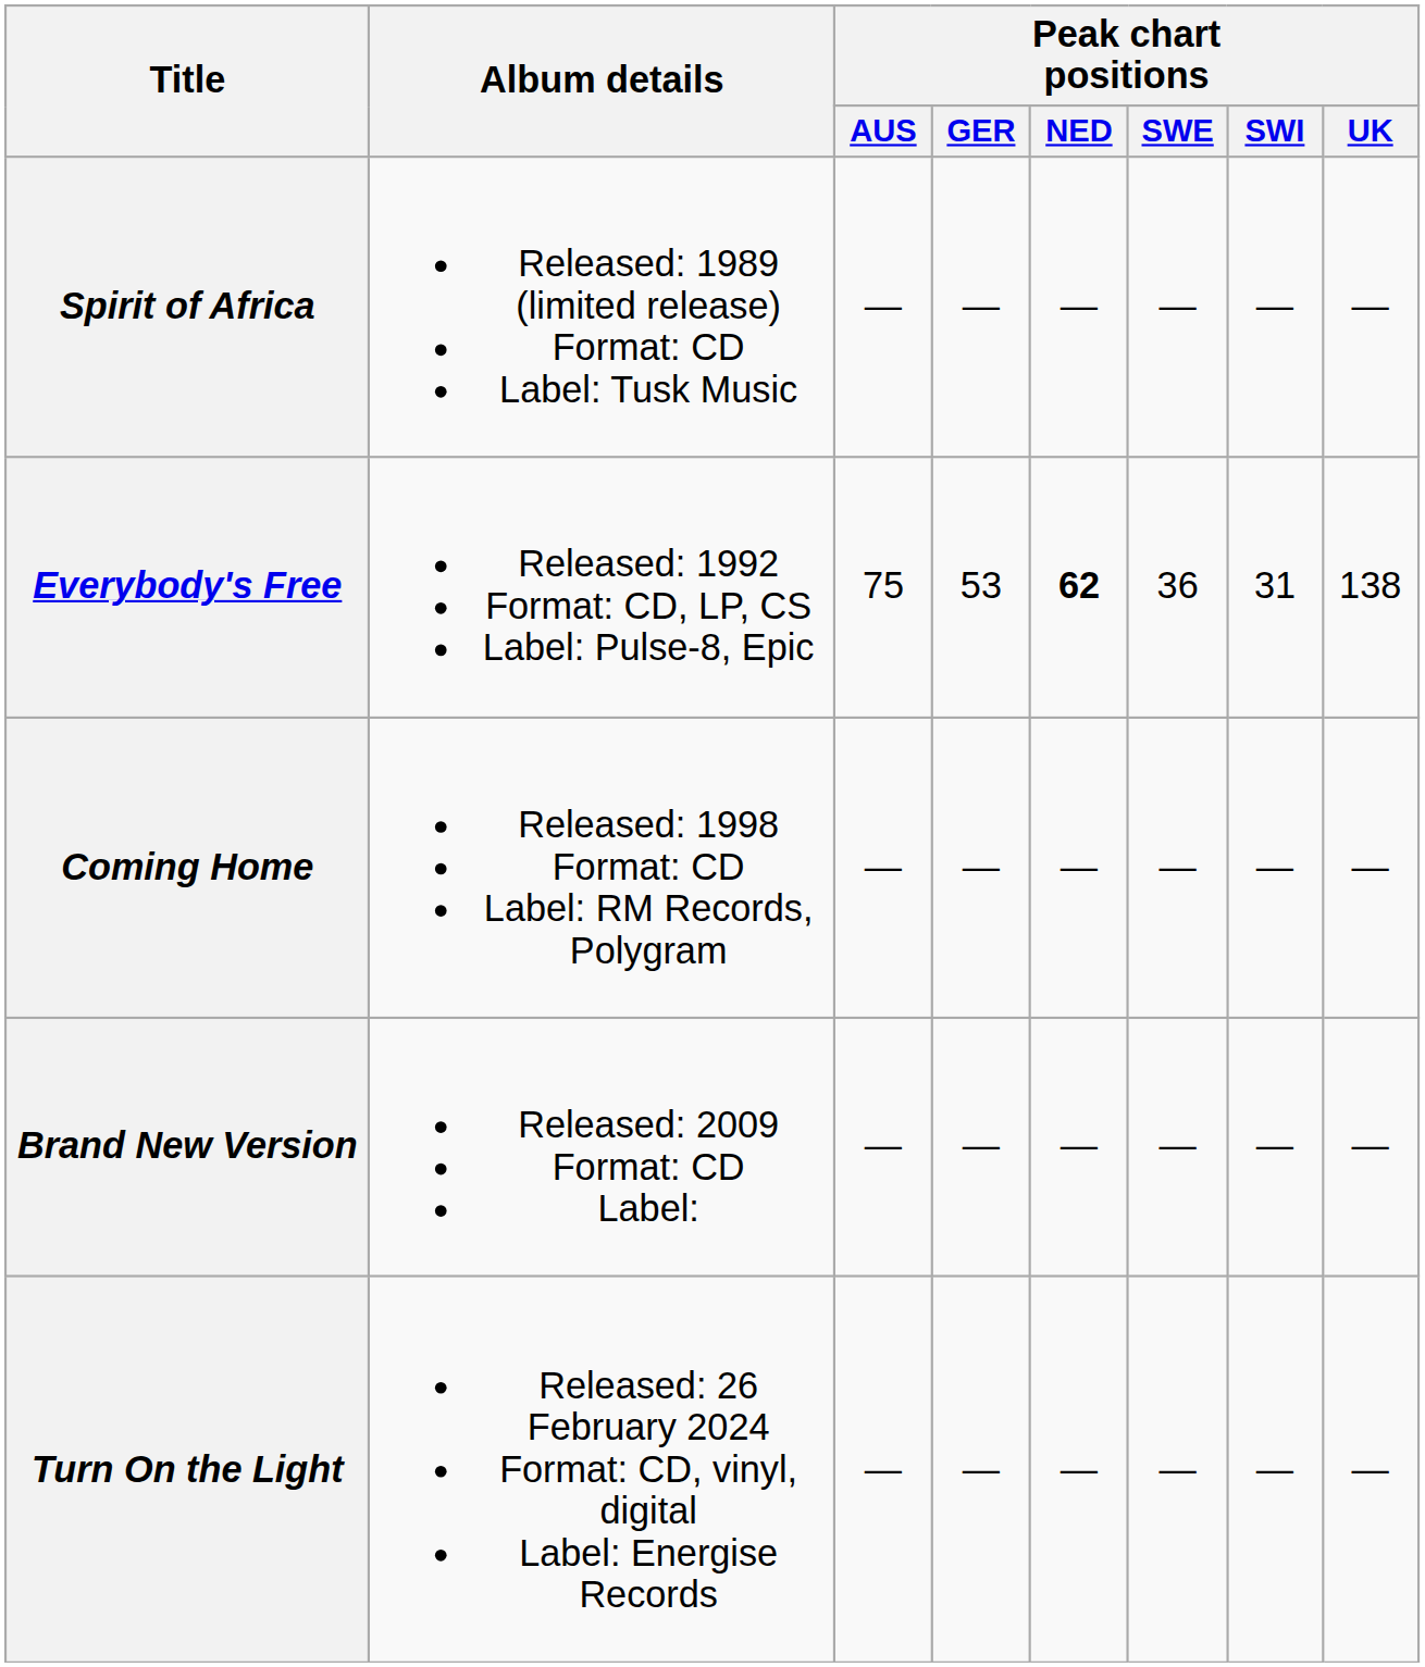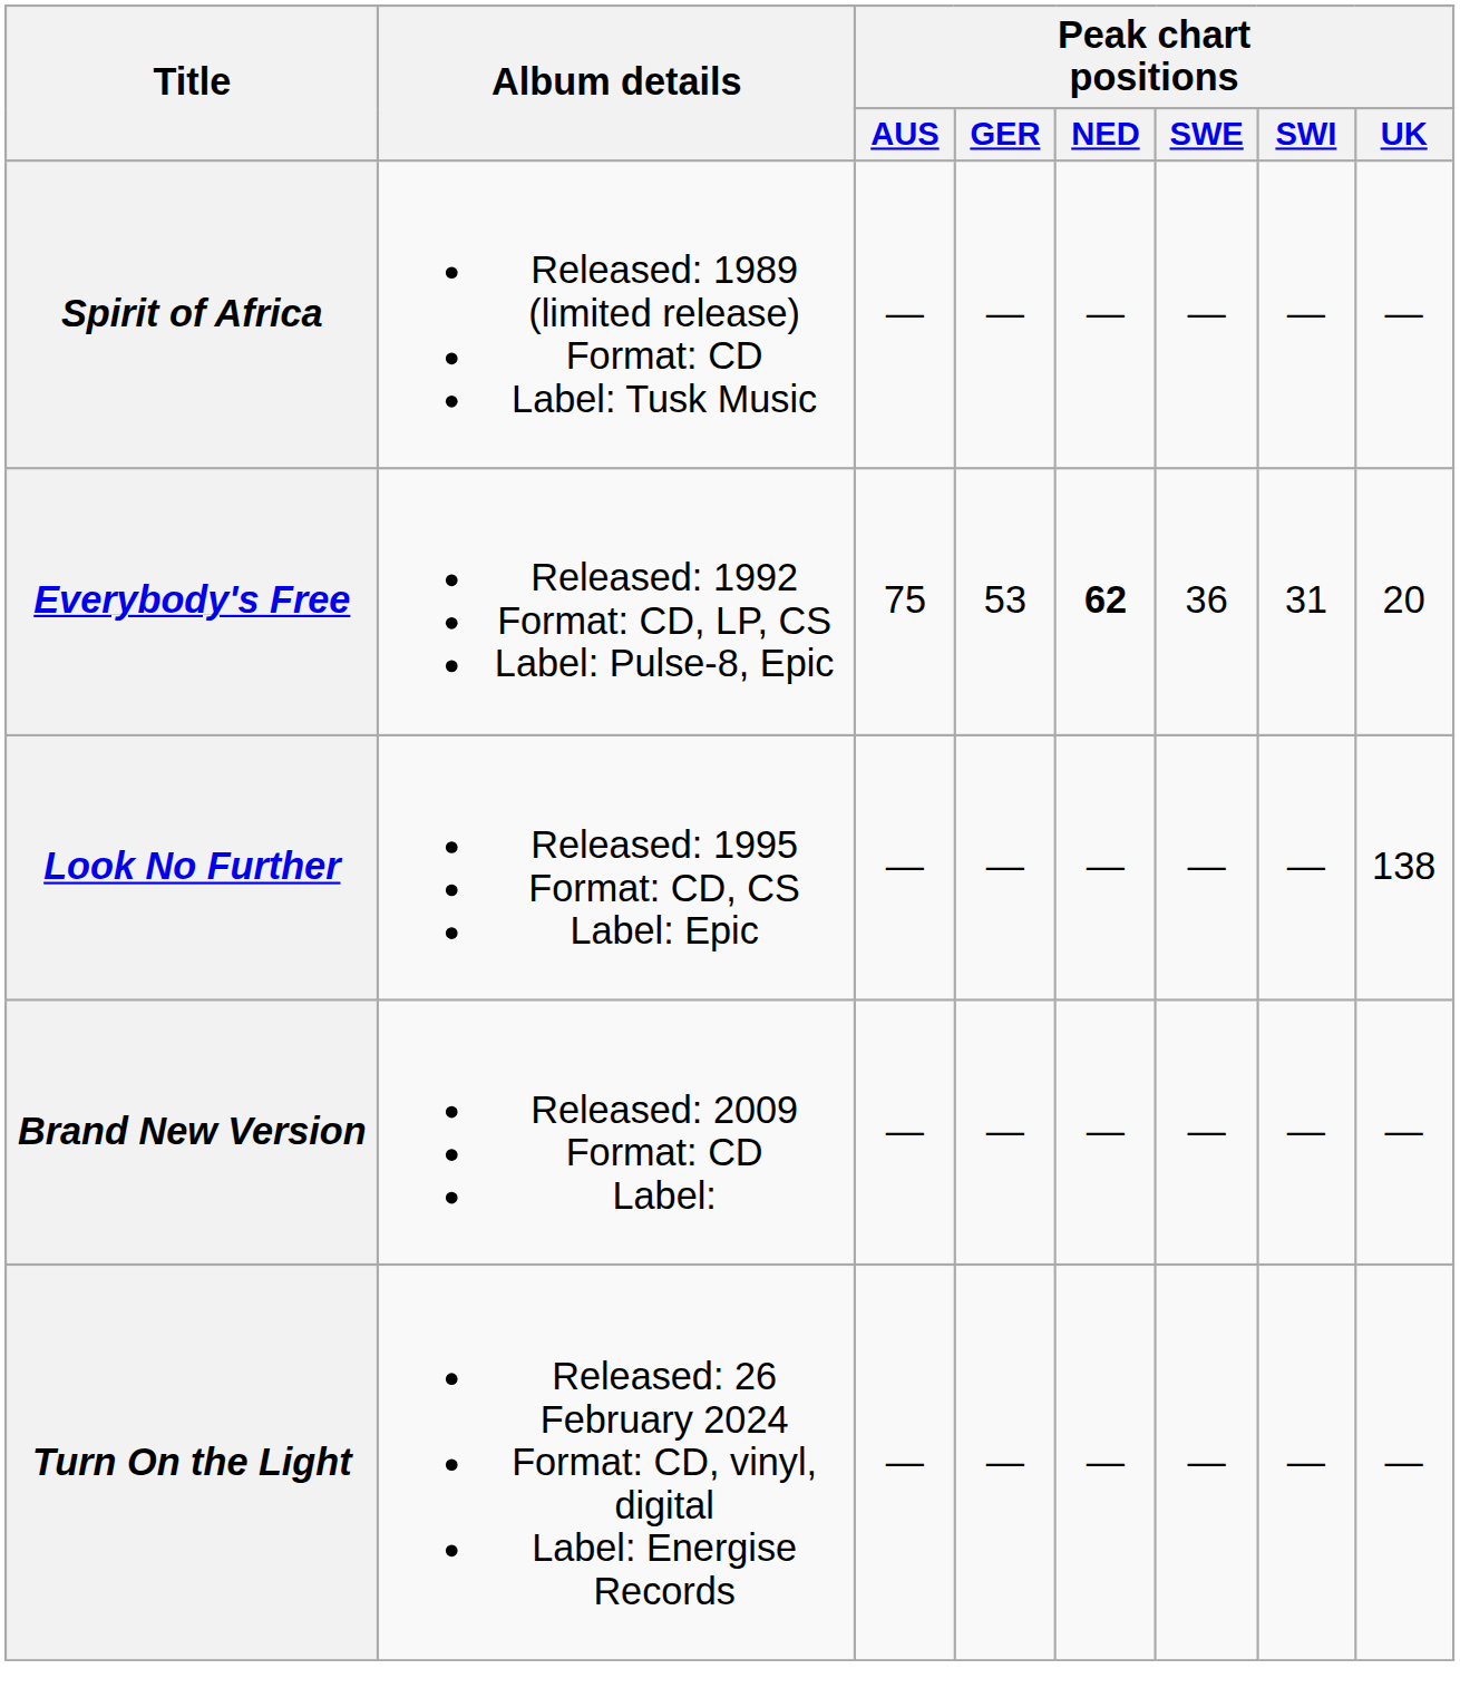Everybody's Free | Peak chart positions / UK: 138 -> 20
+ row: Look No Further | Released: 1995 Format: CD, CS Label: Epic | — | — | — | — | — | 138
- row: Coming Home | Released: 1998 Format: CD Label: RM Records, Polygram | — | — | — | — | — | —
